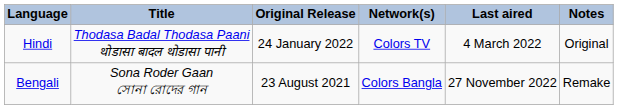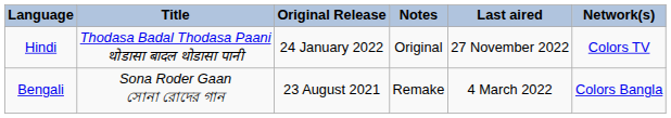columns swapped: Network(s) <-> Notes
Hindi | Last aired: 4 March 2022 -> 27 November 2022
Bengali | Last aired: 27 November 2022 -> 4 March 2022
